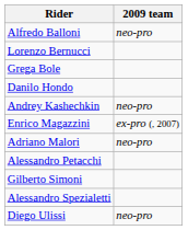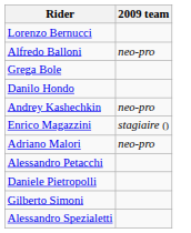rows swapped: Alfredo Balloni <-> Lorenzo Bernucci
Enrico Magazzini | 2009 team: ex-pro (, 2007) -> stagiaire ()
+ row: Daniele Pietropolli
- row: Diego Ulissi | neo-pro
